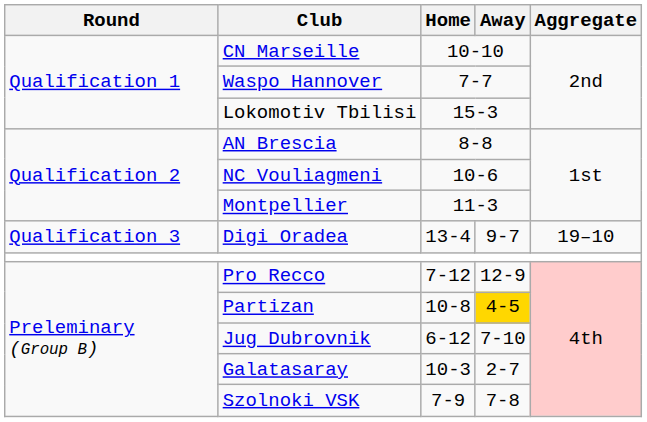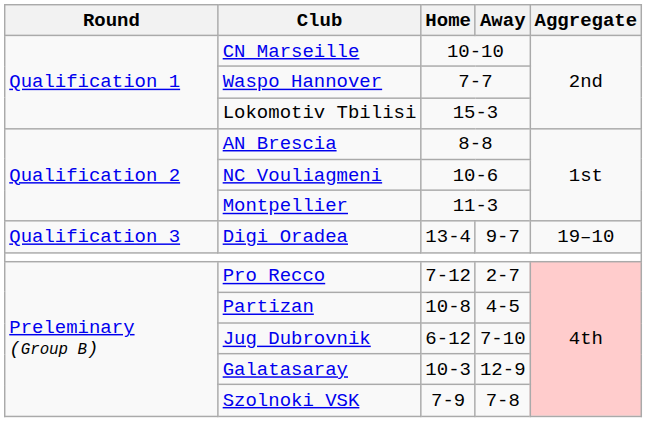Pro Recco | Away: 12-9 -> 2-7
Partizan | Away: gold background -> no background
Galatasaray | Away: 2-7 -> 12-9
